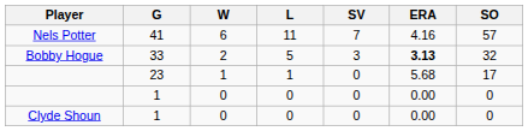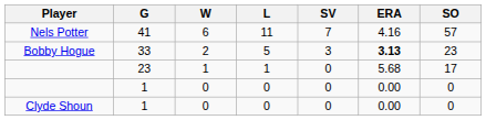Bobby Hogue | SO: 32 -> 23
